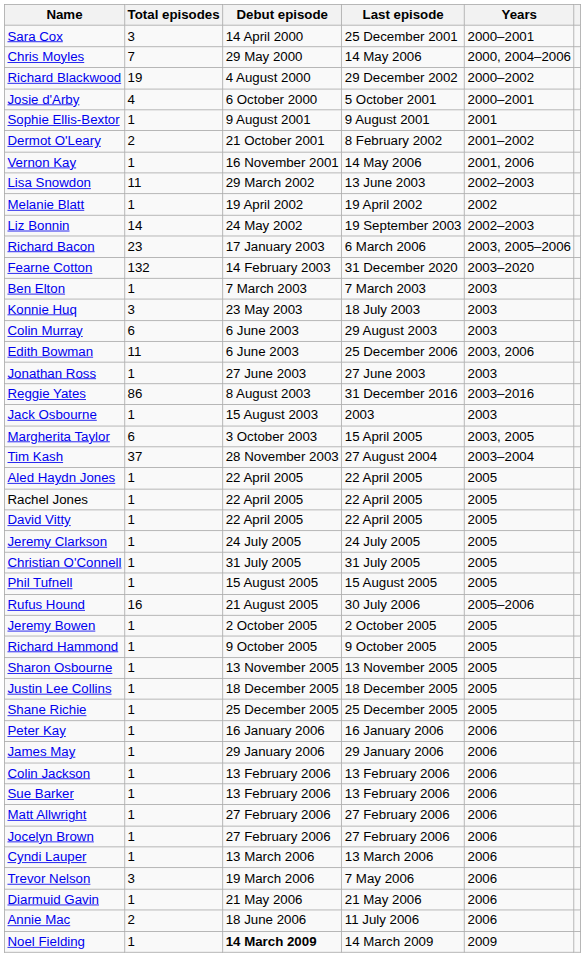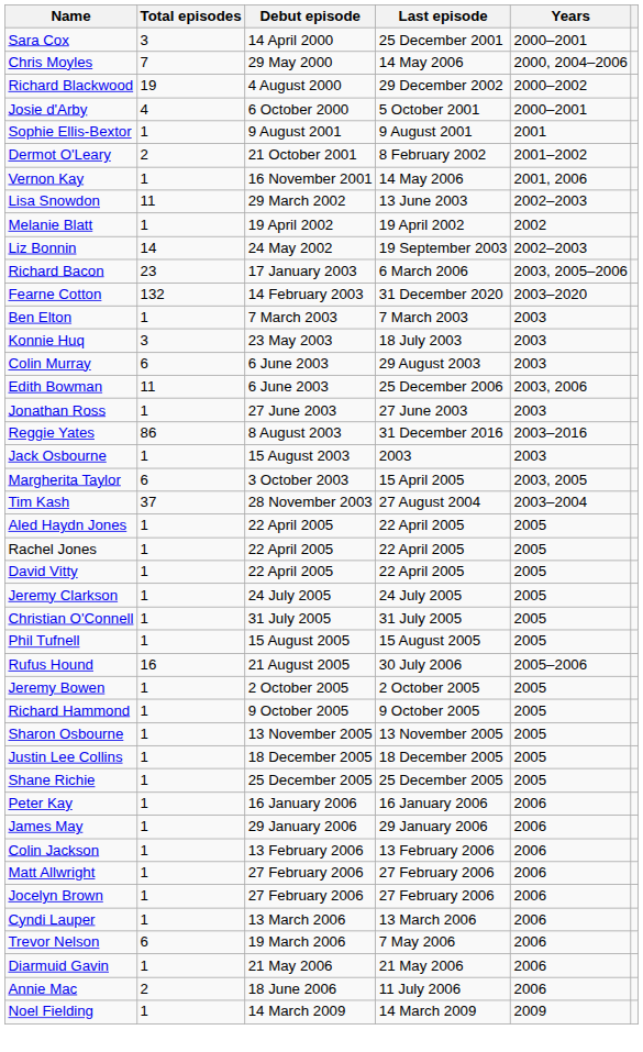- row: Sue Barker | 1 | 13 February 2006 | 13 February 2006 | 2006
Trevor Nelson | Total episodes: 3 -> 6
Noel Fielding | Debut episode: bold -> normal
